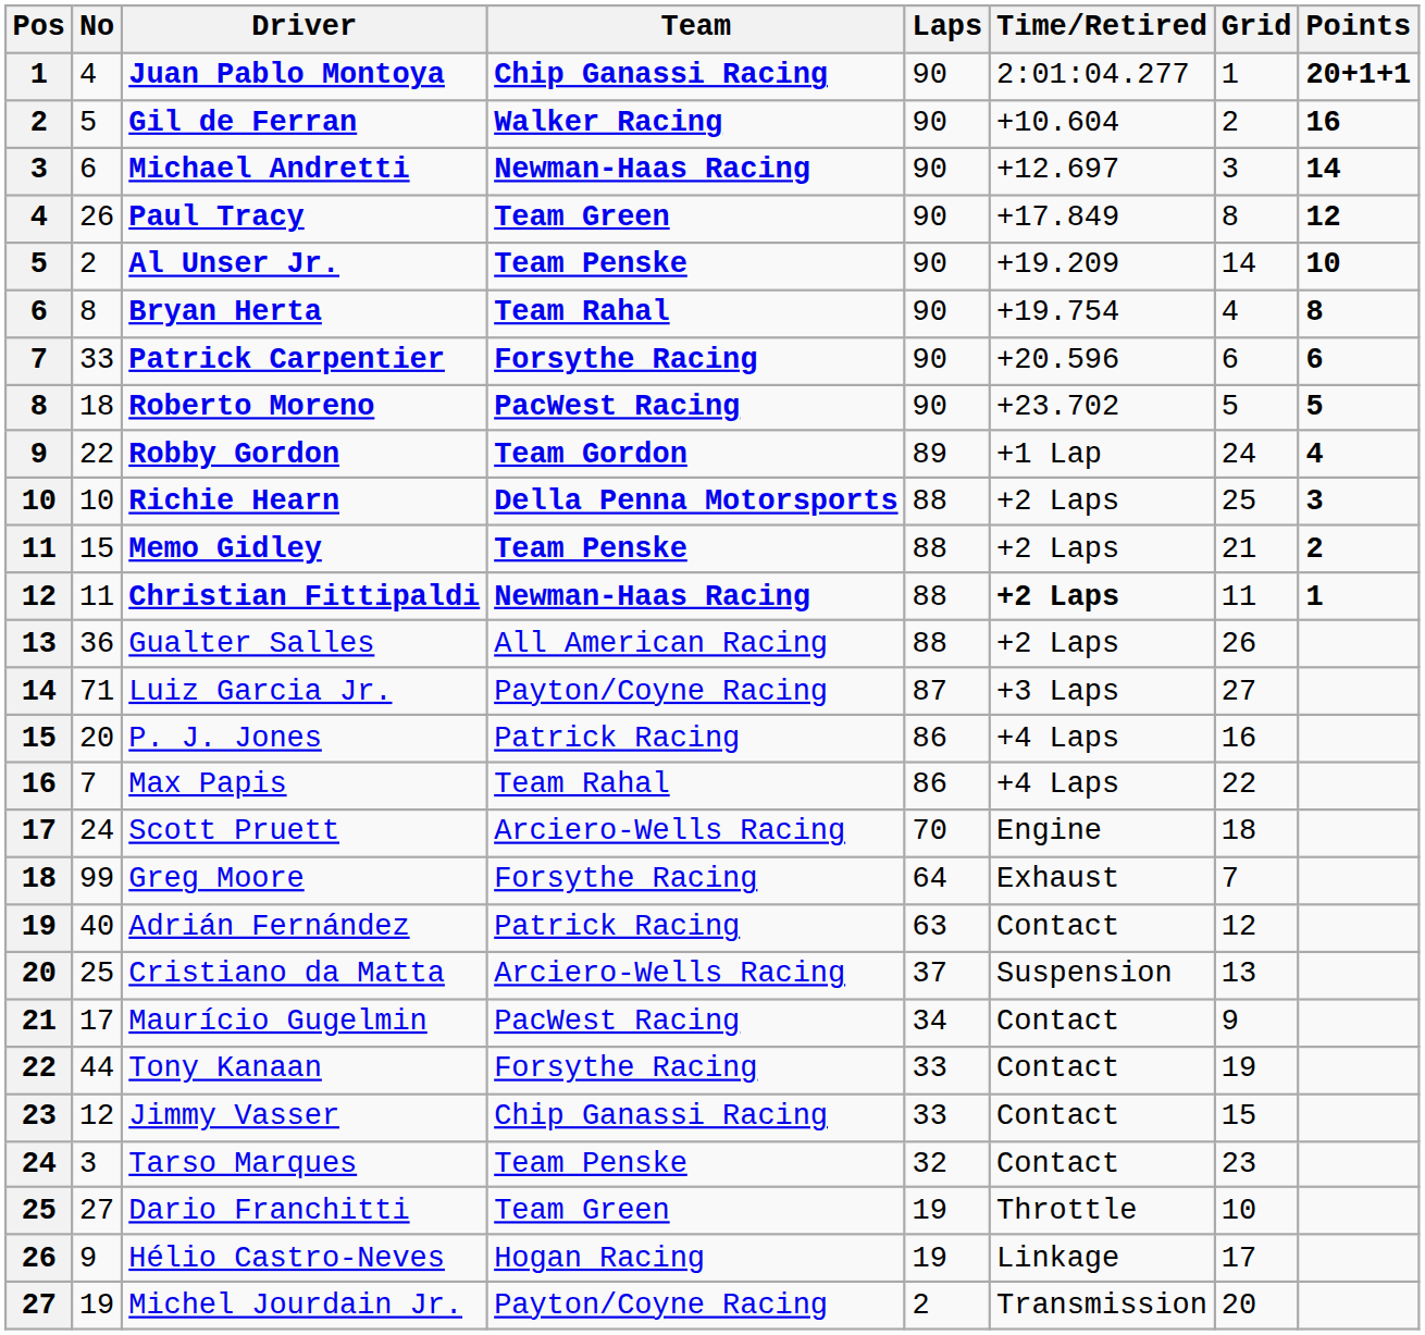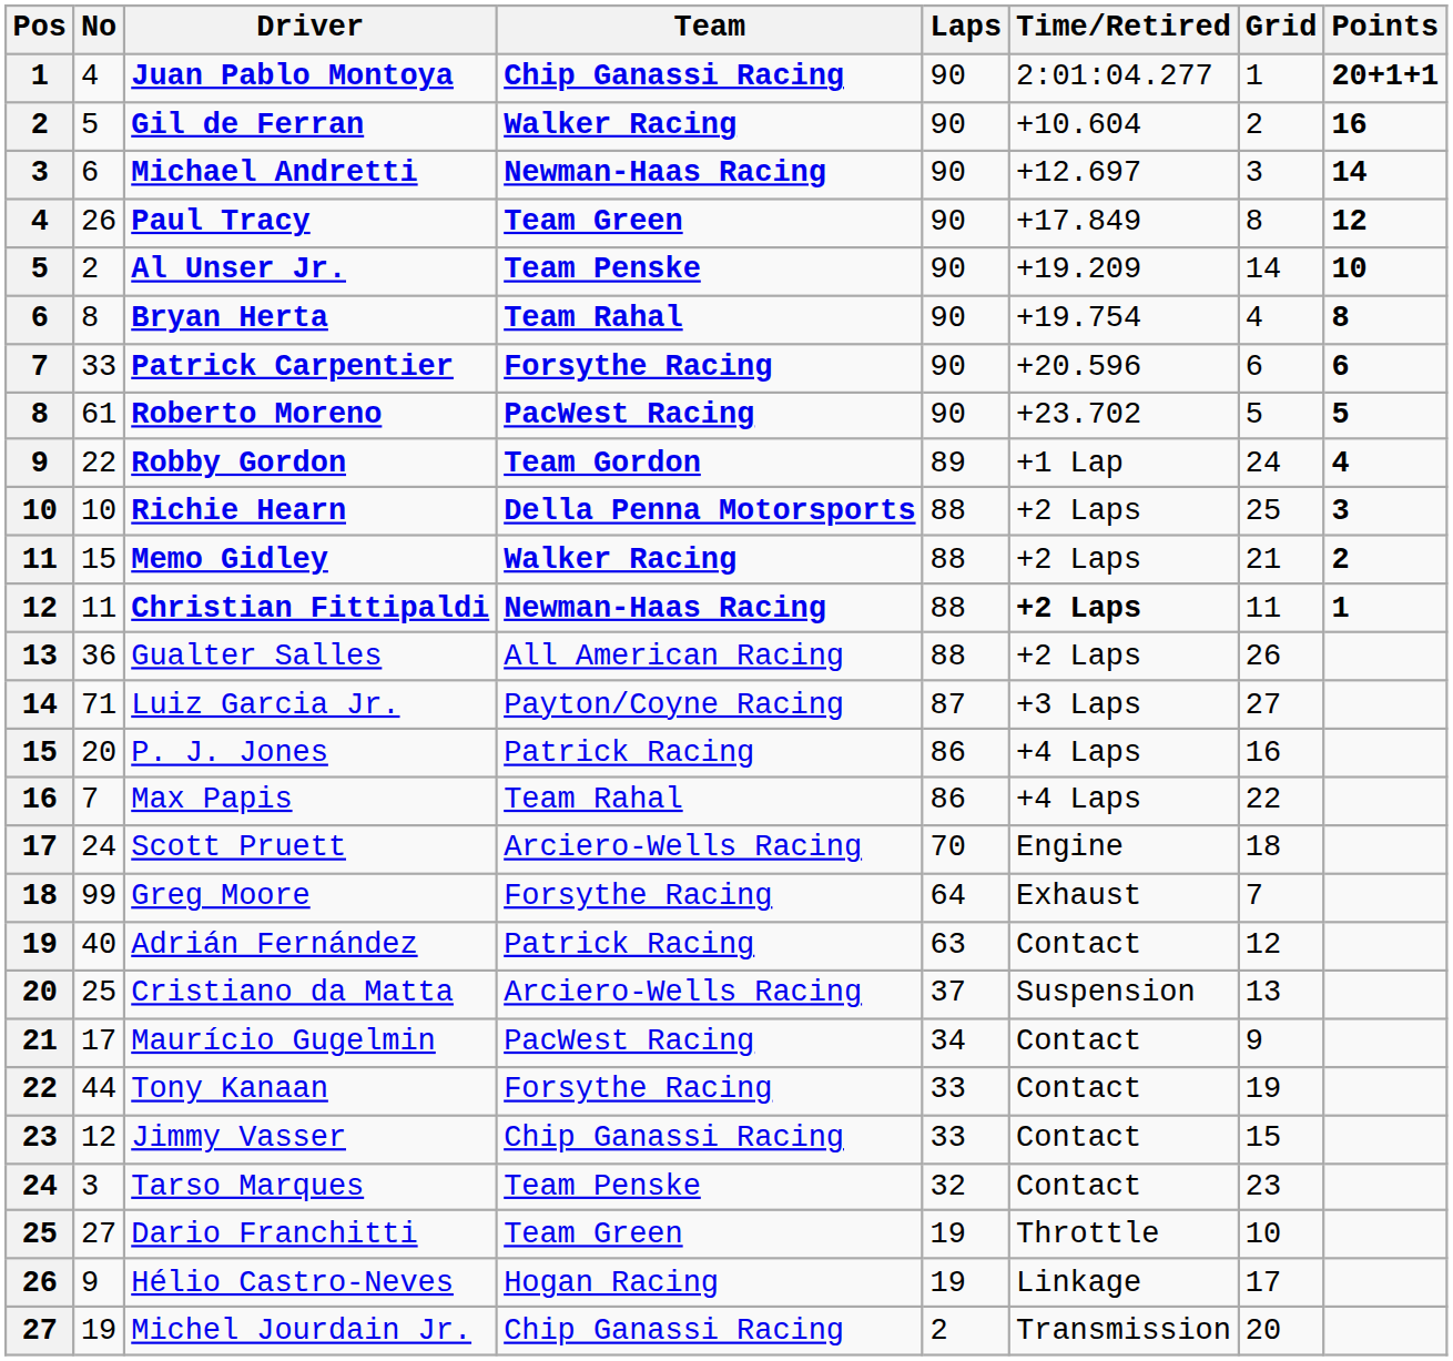Roberto Moreno | No: 18 -> 61
Memo Gidley | Team: Team Penske -> Walker Racing
Michel Jourdain Jr. | Team: Payton/Coyne Racing -> Chip Ganassi Racing
